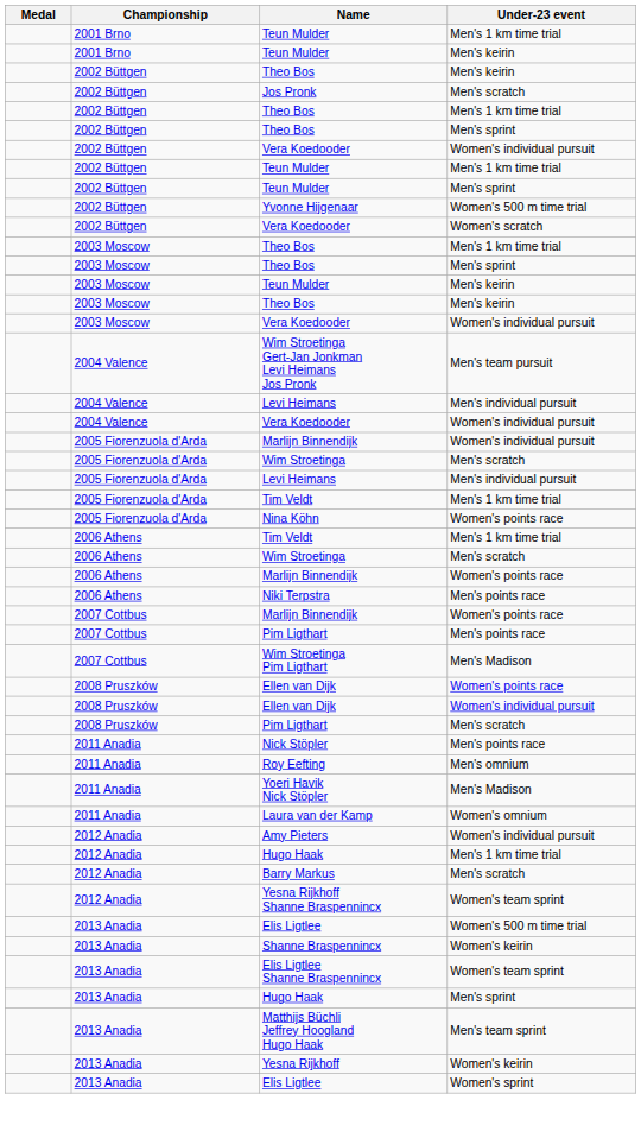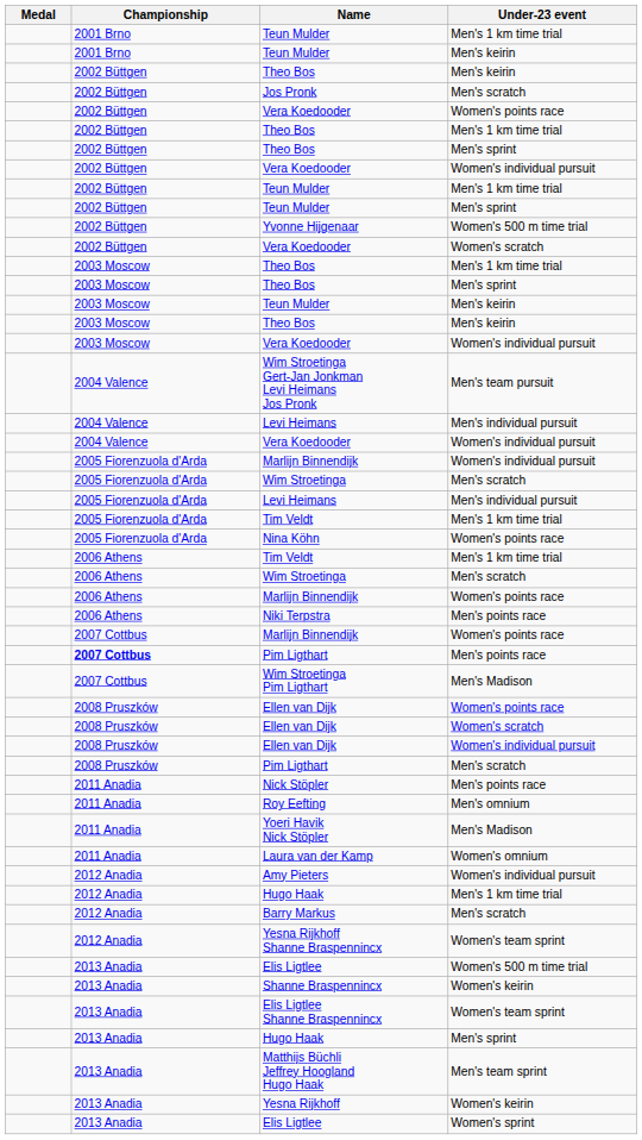+ row: 2002 Büttgen | Vera Koedooder | Women's points race
Pim Ligthart / Men's points race | Championship: normal -> bold
+ row: 2008 Pruszków | Ellen van Dijk | Women's scratch
